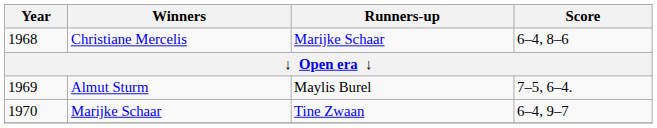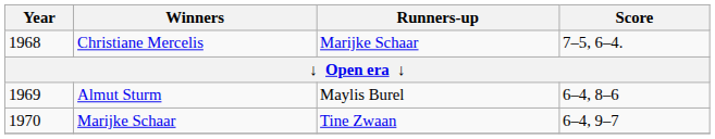Christiane Mercelis | Score: 6–4, 8–6 -> 7–5, 6–4.
Almut Sturm | Score: 7–5, 6–4. -> 6–4, 8–6
